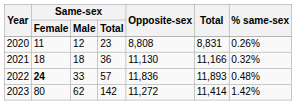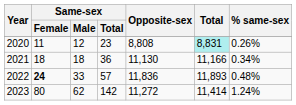2020 | Total: no background -> paleturquoise background
2021 | % same-sex: 0.32% -> 0.34%
2023 | % same-sex: 1.42% -> 1.24%
